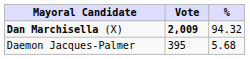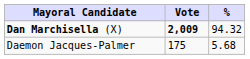Daemon Jacques-Palmer | Vote: 395 -> 175
